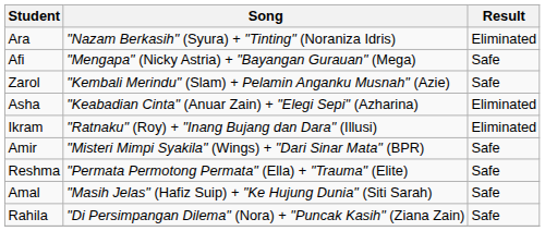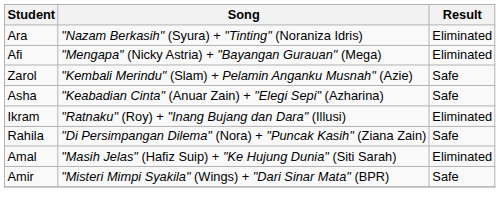Afi | Result: Safe -> Eliminated
Asha | Result: Eliminated -> Safe
rows swapped: Rahila <-> Amir
- row: Reshma | "Permata Permotong Permata" (Ella) + "Trauma" (Elite) | Safe
Amal | Result: Safe -> Eliminated
